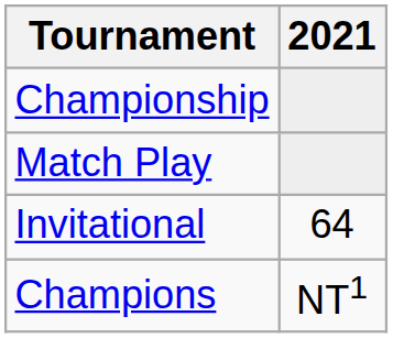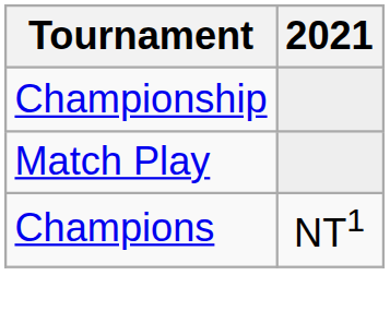- row: Invitational | 64
